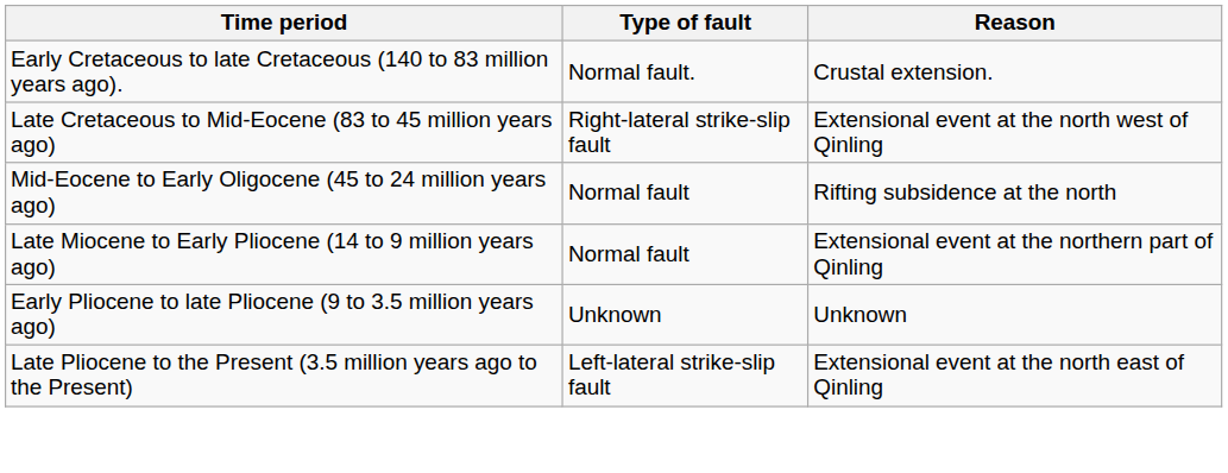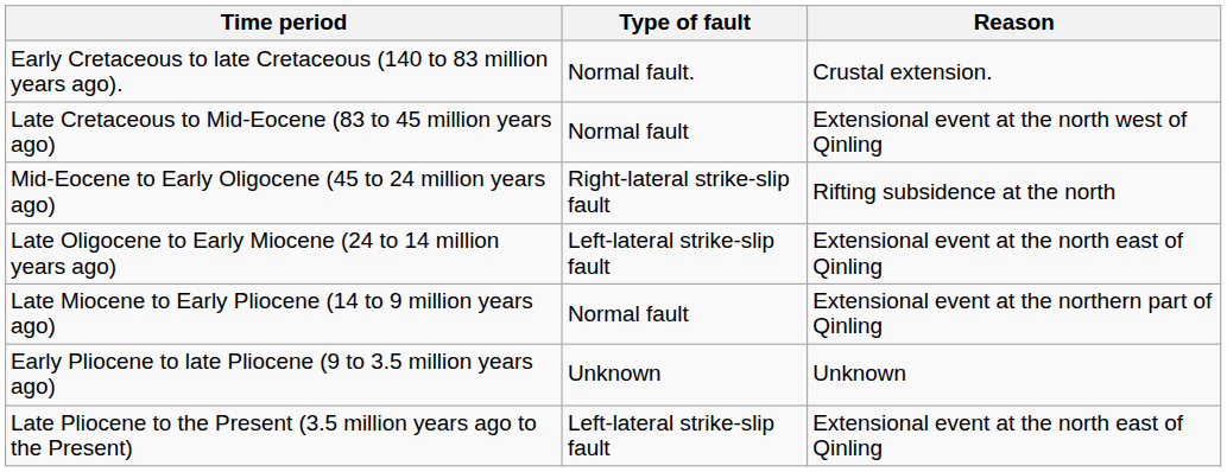Late Cretaceous to Mid-Eocene (83 to 45 million years ago) | Type of fault: Right-lateral strike-slip fault -> Normal fault
Mid-Eocene to Early Oligocene (45 to 24 million years ago) | Type of fault: Normal fault -> Right-lateral strike-slip fault
+ row: Late Oligocene to Early Miocene (24 to 14 million years ago) | Left-lateral strike-slip fault | Extensional event at the north east of Qinling
